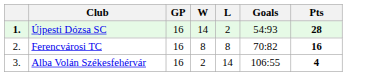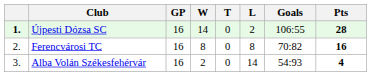+ column: T | 0 | 0 | 0
Újpesti Dózsa SC | Goals: 54:93 -> 106:55
Alba Volán Székesfehérvár | Goals: 106:55 -> 54:93
